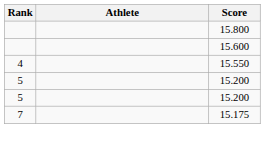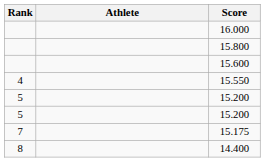+ row: 16.000
+ row: 8 | 14.400
